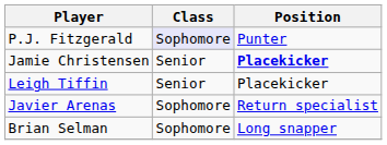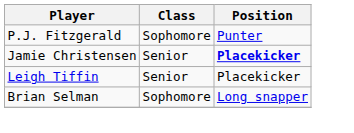P.J. Fitzgerald | Class: lavender background -> no background
- row: Javier Arenas | Sophomore | Return specialist
